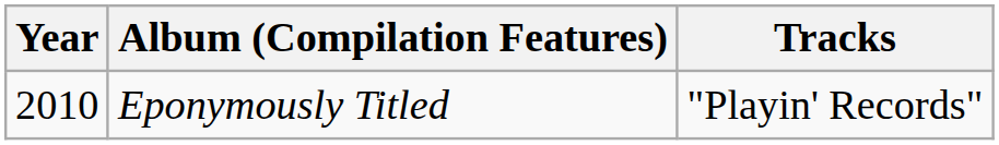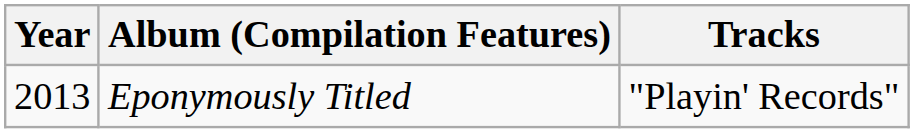Eponymously Titled | Year: 2010 -> 2013
